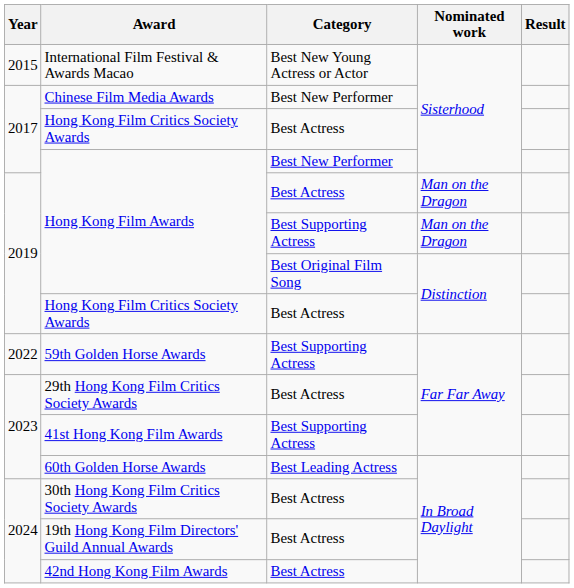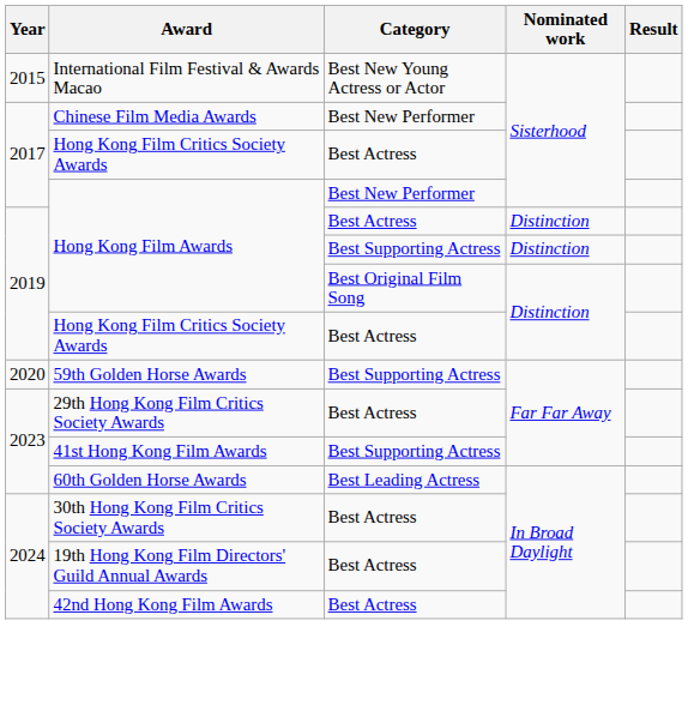Hong Kong Film Awards / Best Actress | Nominated work: Man on the Dragon -> Distinction
Hong Kong Film Awards / Best Supporting Actress | Nominated work: Man on the Dragon -> Distinction
59th Golden Horse Awards | Year: 2022 -> 2020
